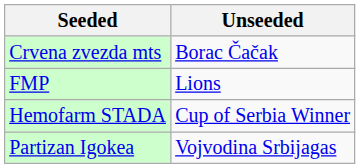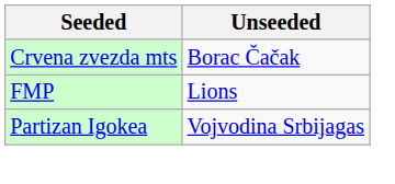- row: Hemofarm STADA | Cup of Serbia Winner
